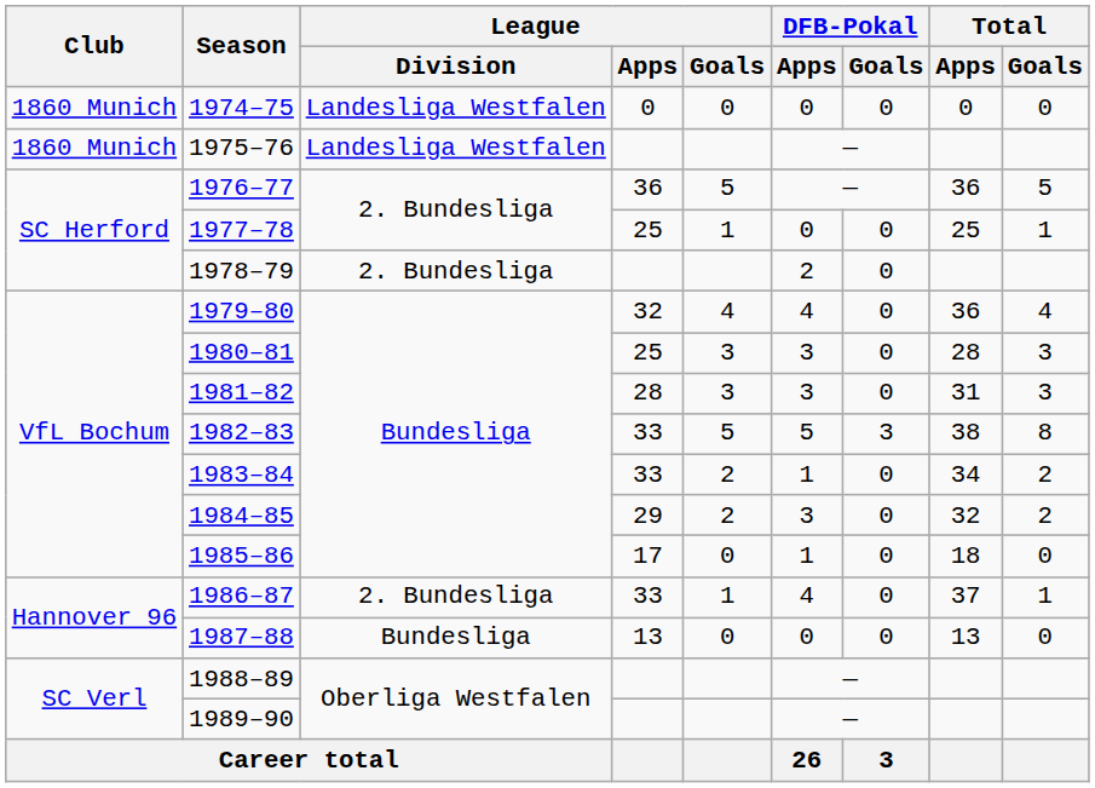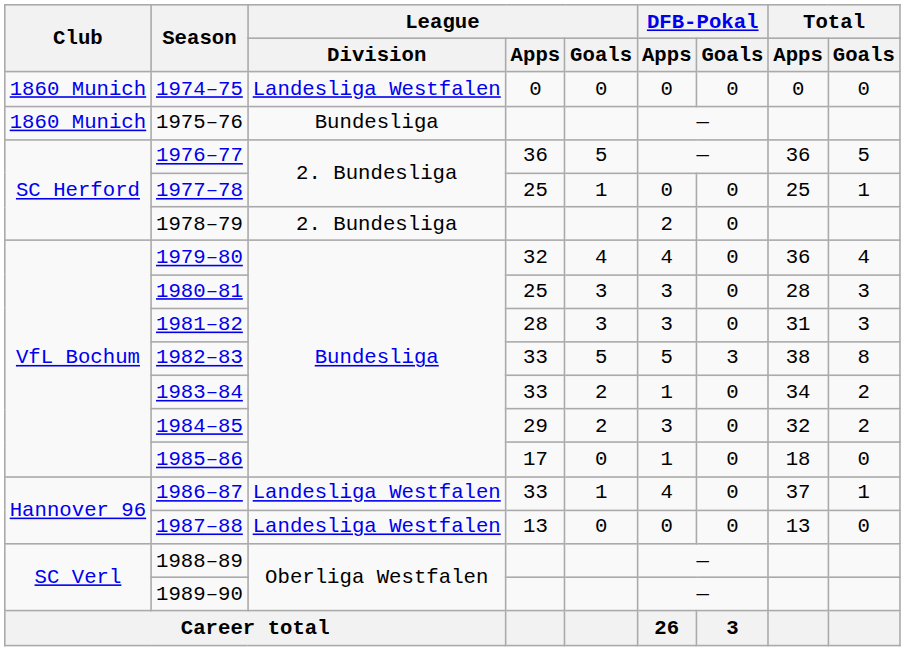1975–76 | League / Division: Landesliga Westfalen -> Bundesliga
1986–87 | League / Division: 2. Bundesliga -> Landesliga Westfalen
1987–88 | League / Division: Bundesliga -> Landesliga Westfalen
